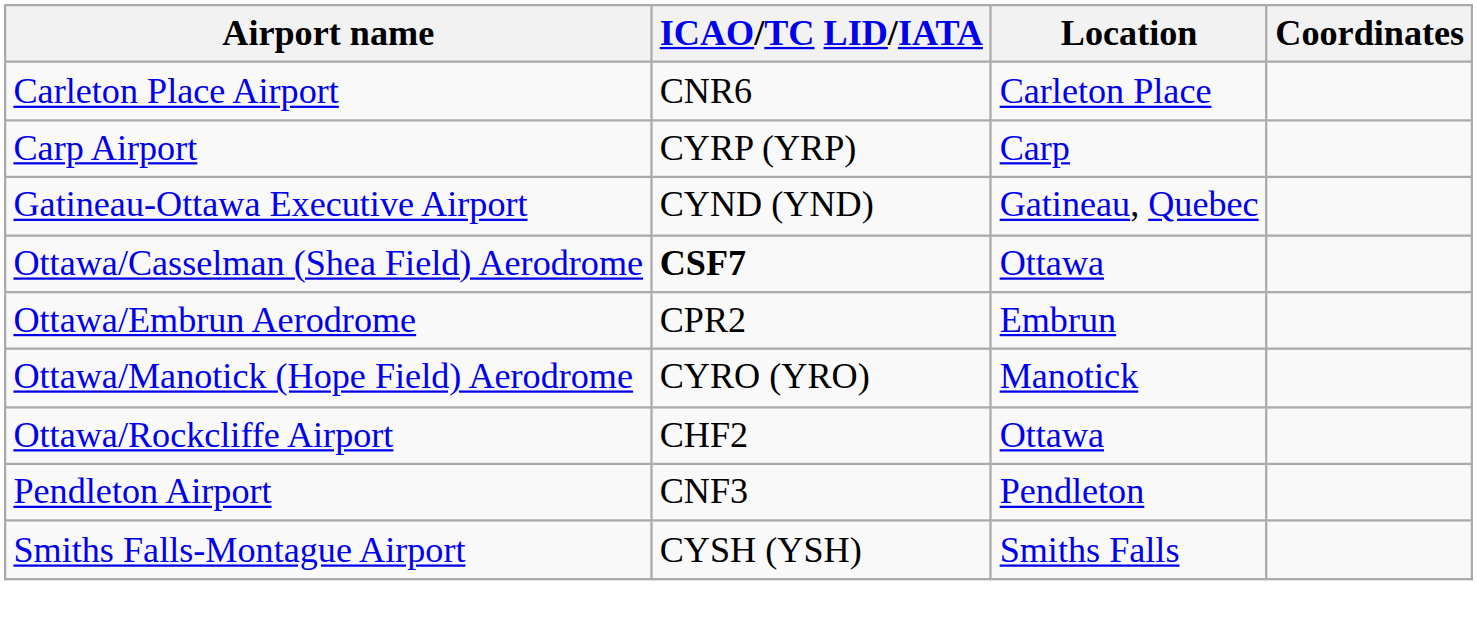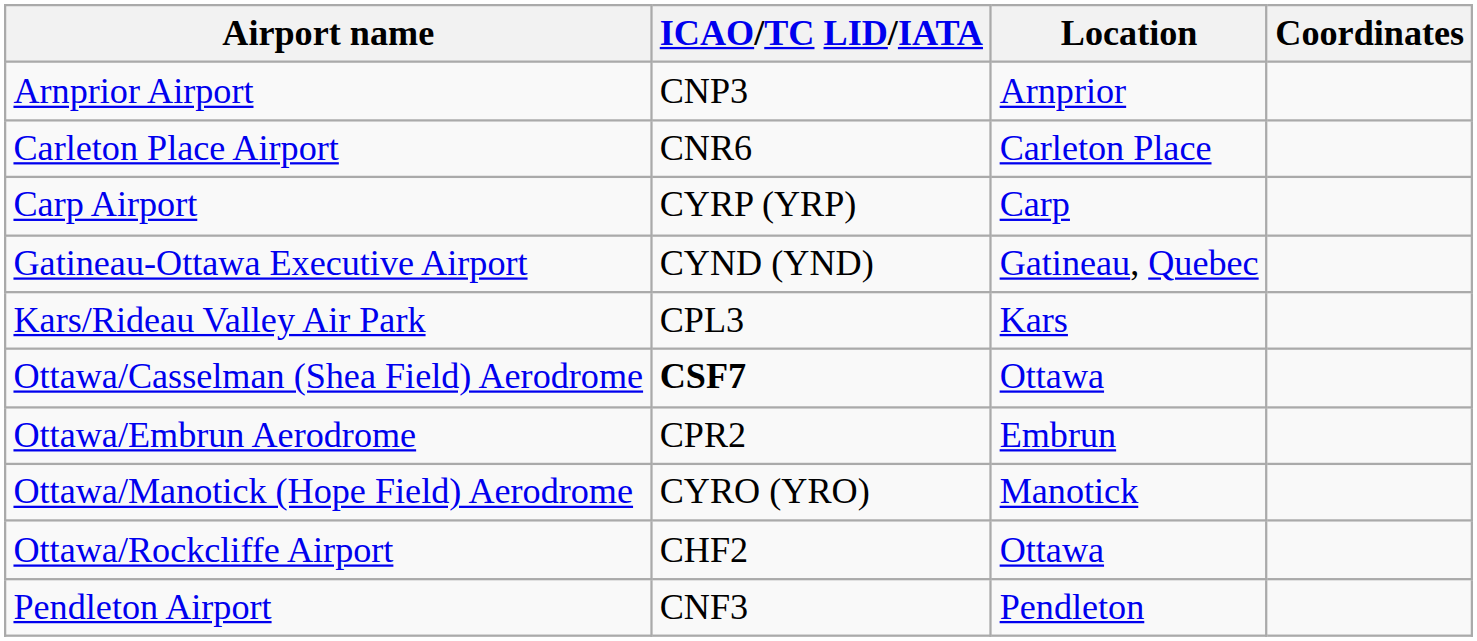+ row: Arnprior Airport | CNP3 | Arnprior
+ row: Kars/Rideau Valley Air Park | CPL3 | Kars
- row: Smiths Falls-Montague Airport | CYSH (YSH) | Smiths Falls
